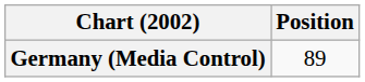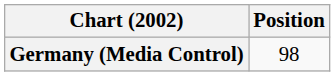Germany (Media Control) | Position: 89 -> 98
